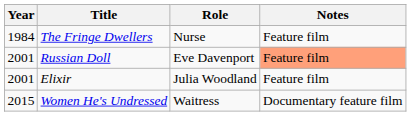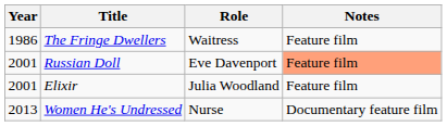The Fringe Dwellers | Year: 1984 -> 1986
The Fringe Dwellers | Role: Nurse -> Waitress
Women He's Undressed | Year: 2015 -> 2013
Women He's Undressed | Role: Waitress -> Nurse
